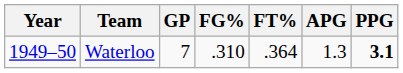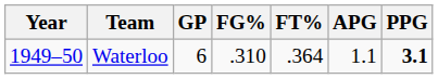Waterloo | GP: 7 -> 6
Waterloo | APG: 1.3 -> 1.1
